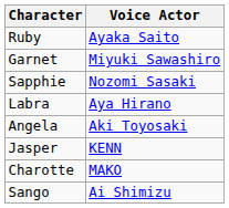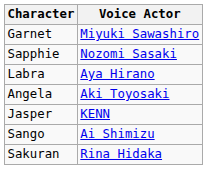- row: Ruby | Ayaka Saito
- row: Charotte | MAKO
+ row: Sakuran | Rina Hidaka
